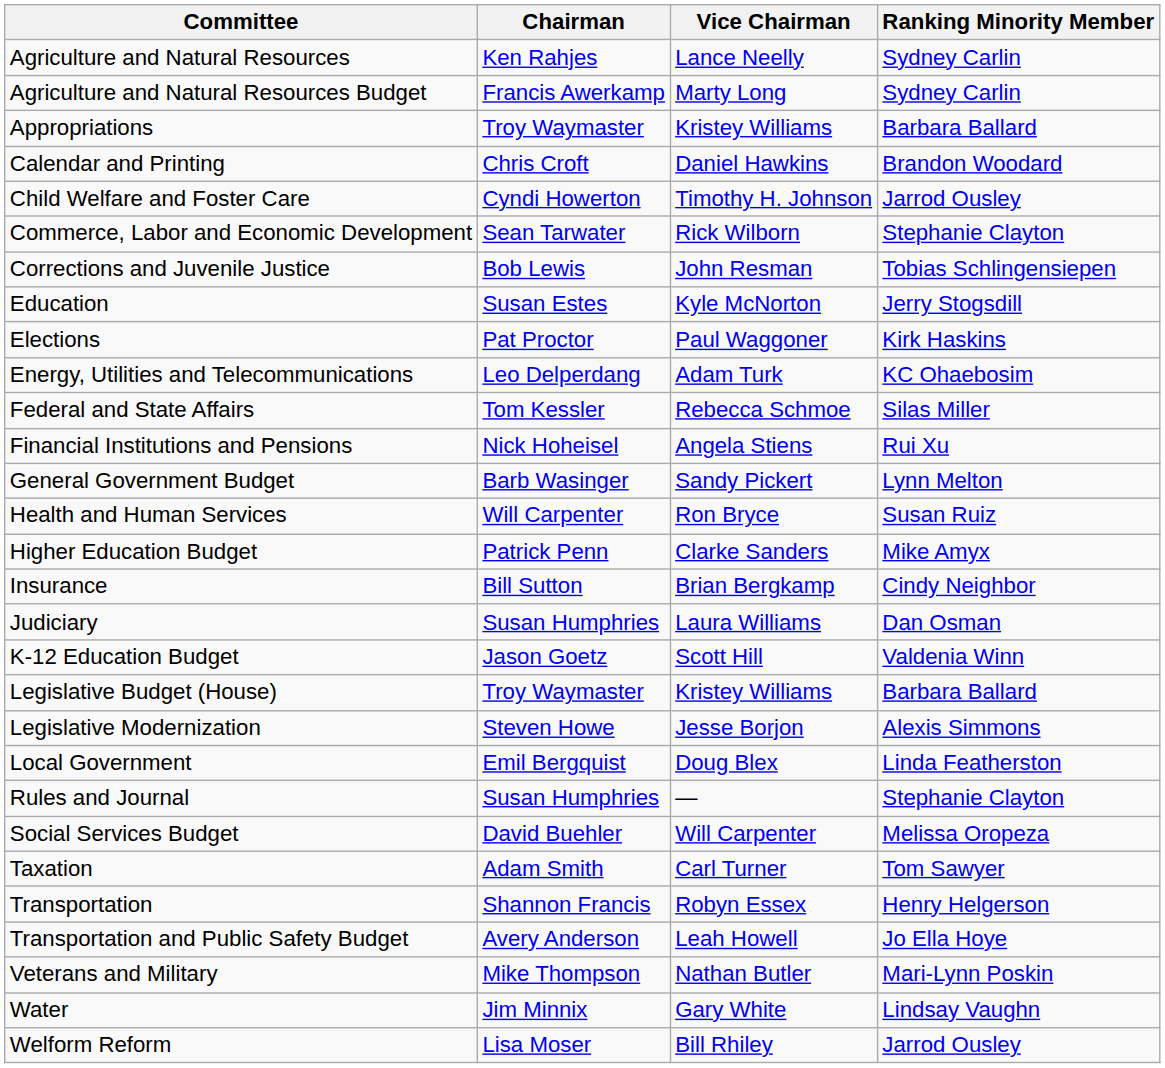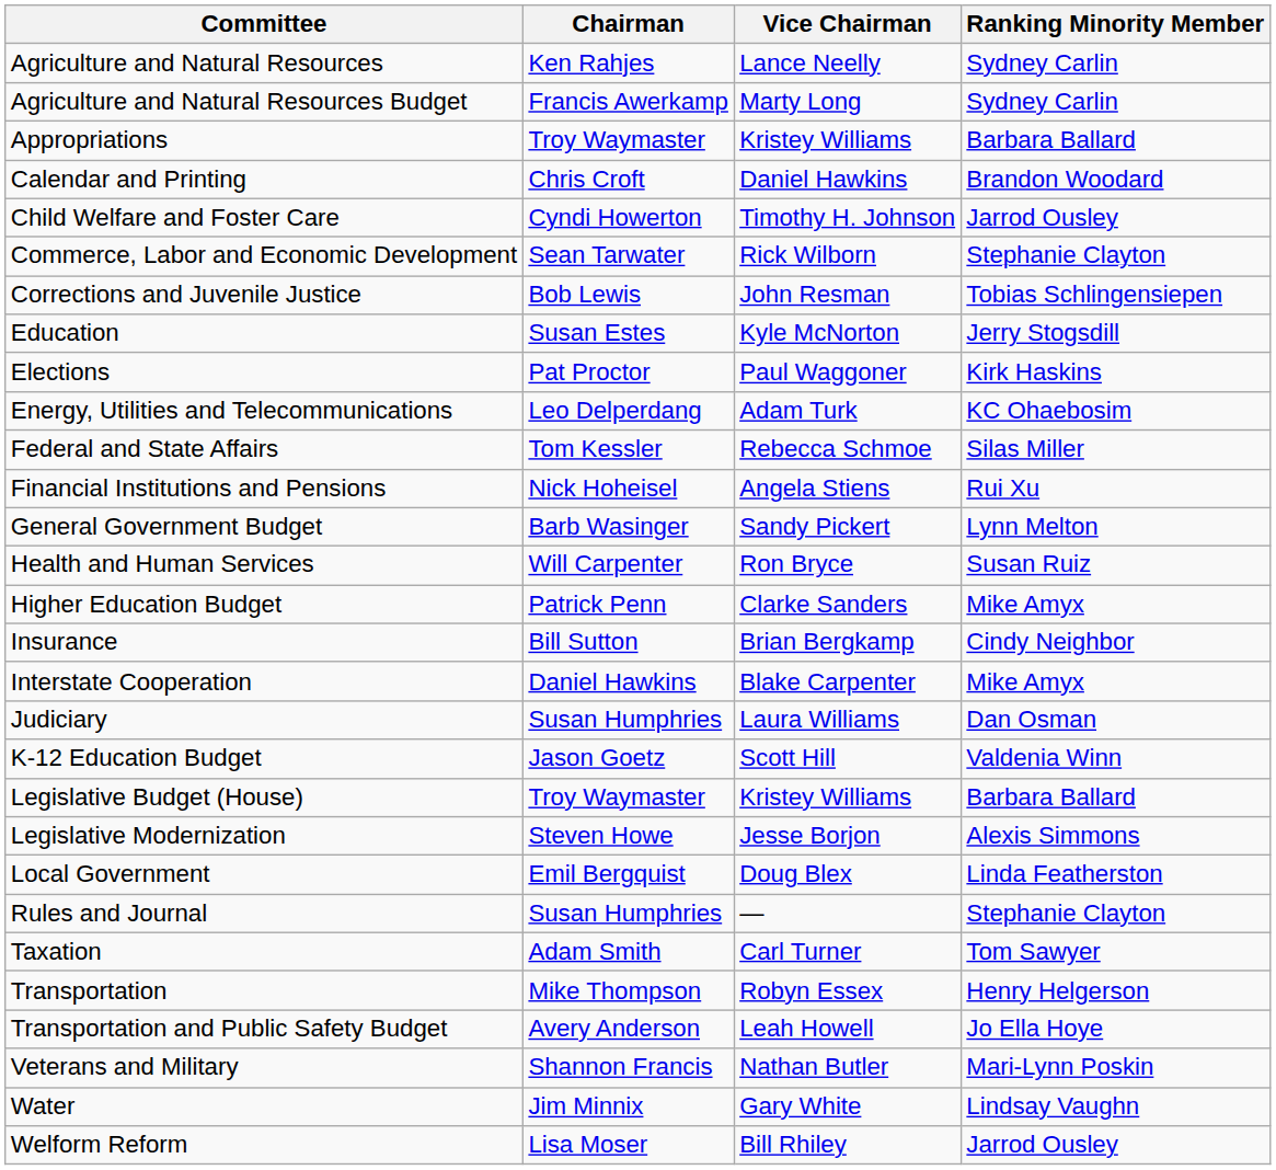+ row: Interstate Cooperation | Daniel Hawkins | Blake Carpenter | Mike Amyx
- row: Social Services Budget | David Buehler | Will Carpenter | Melissa Oropeza
Transportation | Chairman: Shannon Francis -> Mike Thompson
Veterans and Military | Chairman: Mike Thompson -> Shannon Francis
